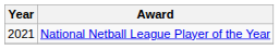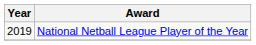National Netball League Player of the Year | Year: 2021 -> 2019
